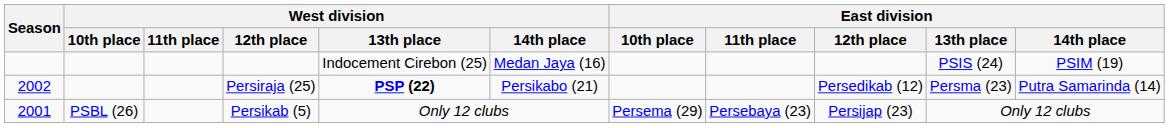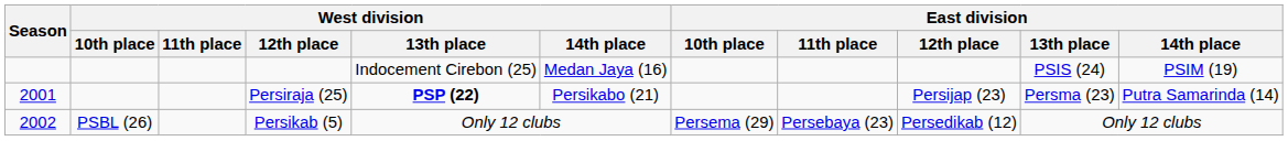Persiraja (25) | Season: 2002 -> 2001
Persiraja (25) | East division / 12th place: Persedikab (12) -> Persijap (23)
Persikab (5) | Season: 2001 -> 2002
Persikab (5) | East division / 12th place: Persijap (23) -> Persedikab (12)
